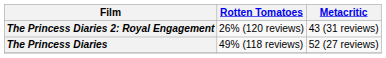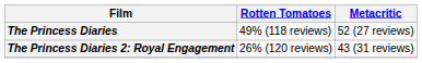rows swapped: The Princess Diaries <-> The Princess Diaries 2: Royal Engagement
